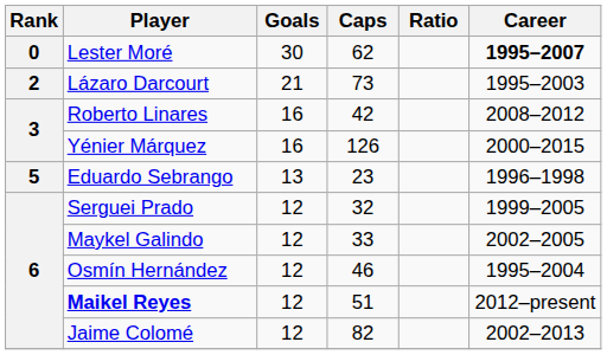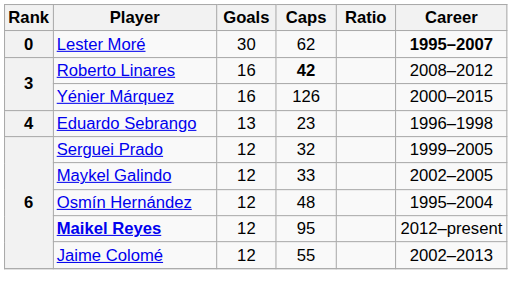- row: 2 | Lázaro Darcourt | 21 | 73 | 1995–2003
Roberto Linares | Caps: normal -> bold
Eduardo Sebrango | Rank: 5 -> 4
Osmín Hernández | Caps: 46 -> 48
Maikel Reyes | Caps: 51 -> 95
Jaime Colomé | Caps: 82 -> 55
